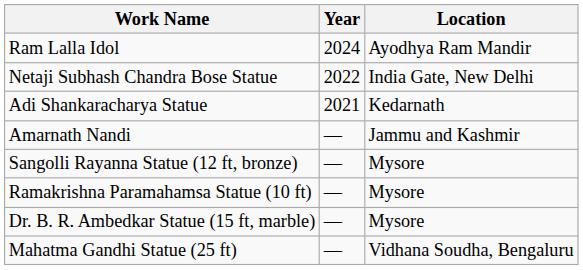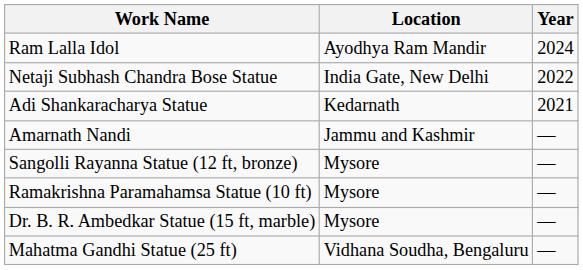columns swapped: Location <-> Year
